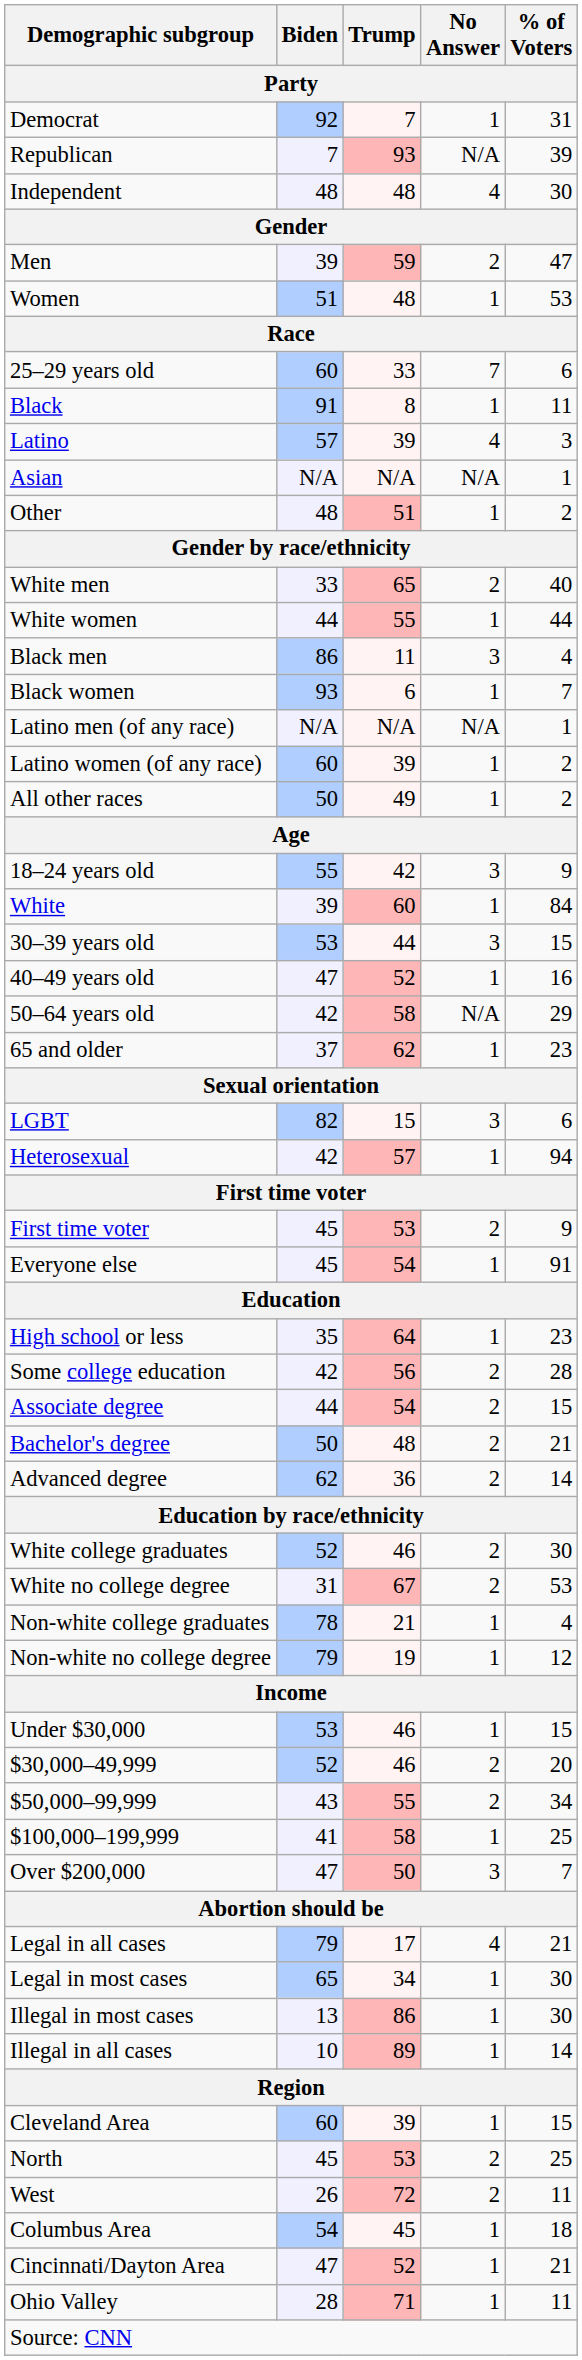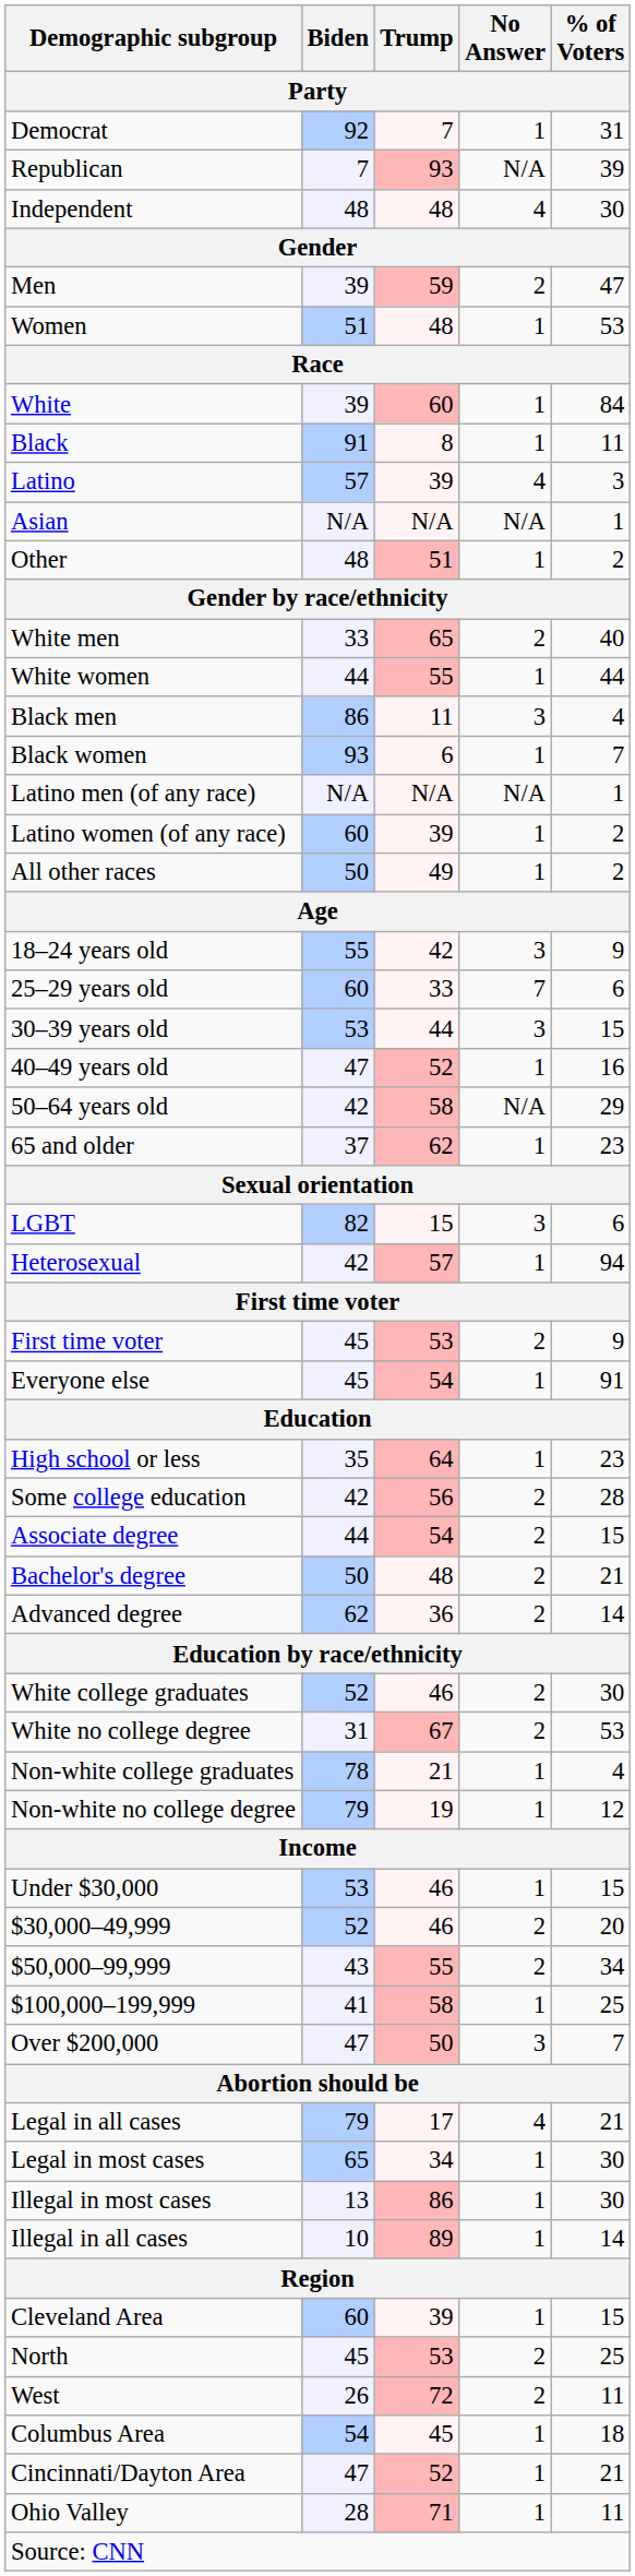rows swapped: White <-> 25–29 years old
